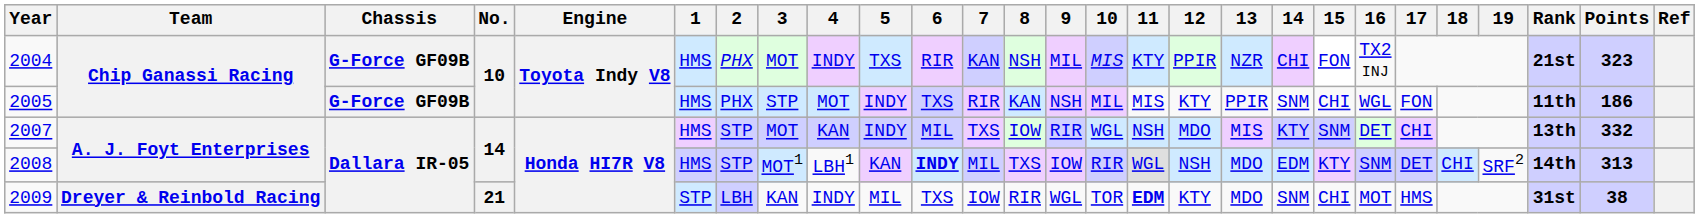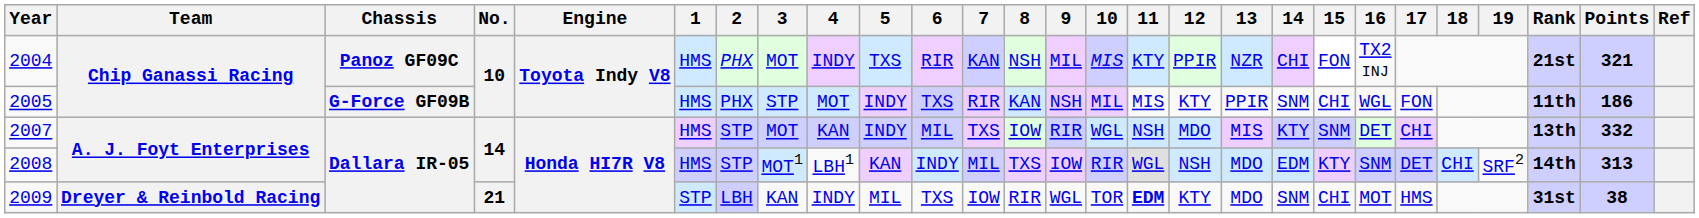2004 | Chassis: G-Force GF09B -> Panoz GF09C
2004 | Points: 323 -> 321
2008 | 6: bold -> normal
